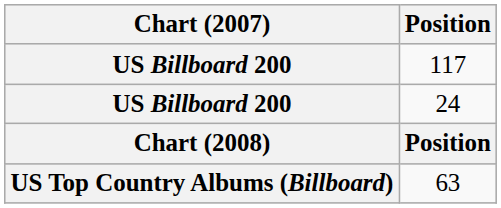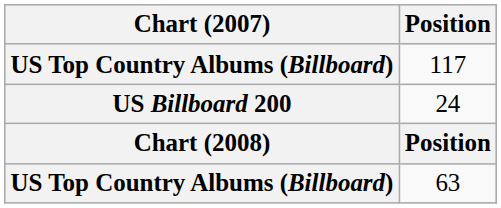117 | Chart (2007): US Billboard 200 -> US Top Country Albums (Billboard)
